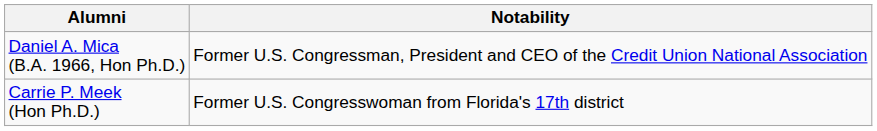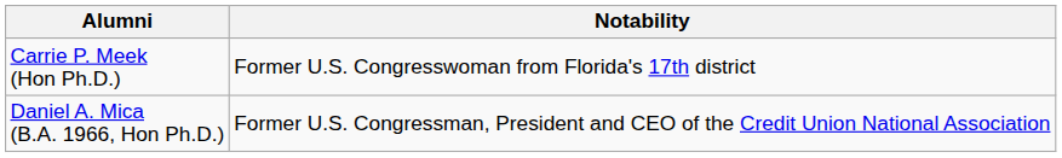rows swapped: Carrie P. Meek (Hon Ph.D.) <-> Daniel A. Mica (B.A. 1966, Hon Ph.D.)
